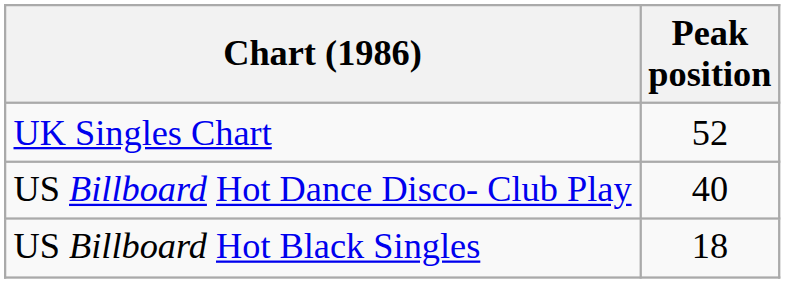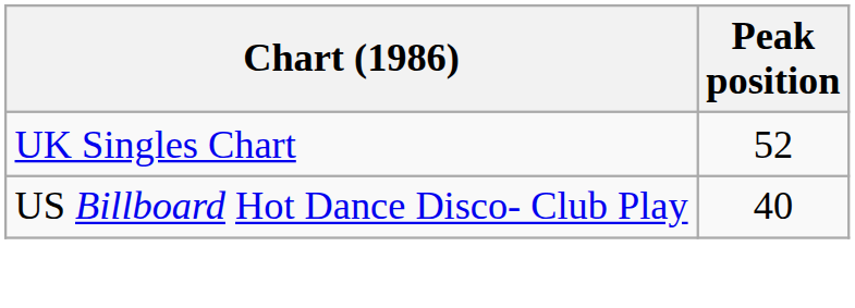- row: US Billboard Hot Black Singles | 18
